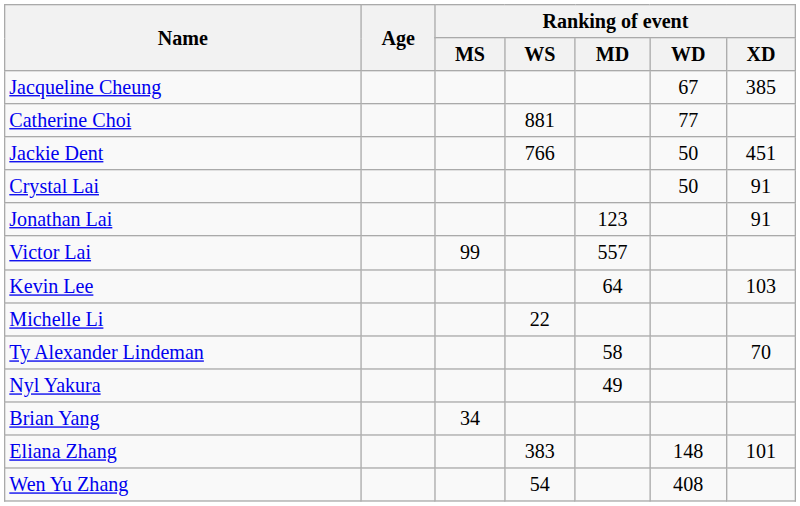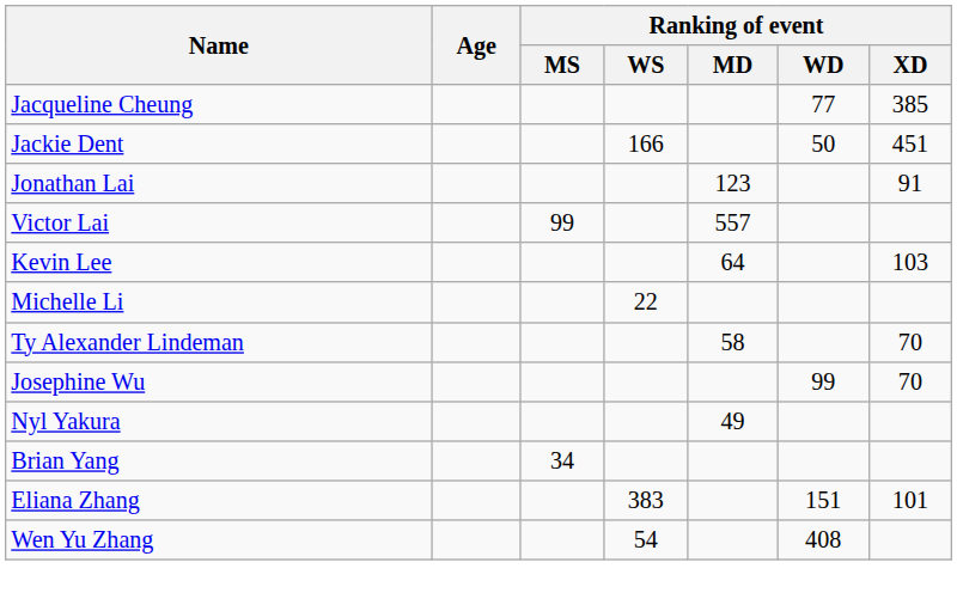Jacqueline Cheung | Ranking of event / WD: 67 -> 77
- row: Catherine Choi | 881 | 77
Jackie Dent | Ranking of event / WS: 766 -> 166
- row: Crystal Lai | 50 | 91
+ row: Josephine Wu | 99 | 70
Eliana Zhang | Ranking of event / WD: 148 -> 151
